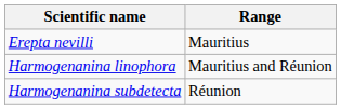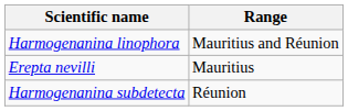rows swapped: Erepta nevilli <-> Harmogenanina linophora
